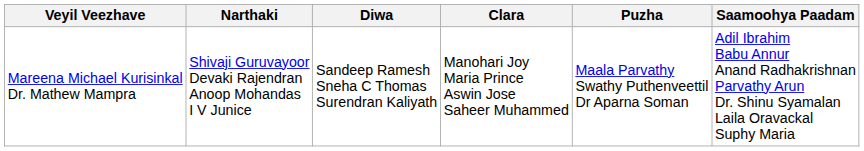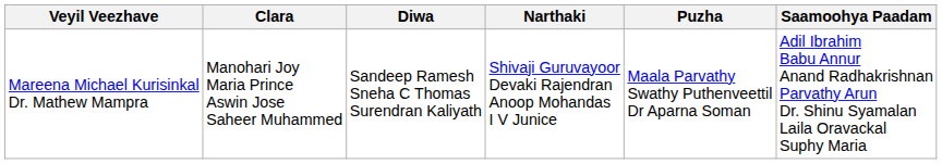columns swapped: Narthaki <-> Clara
